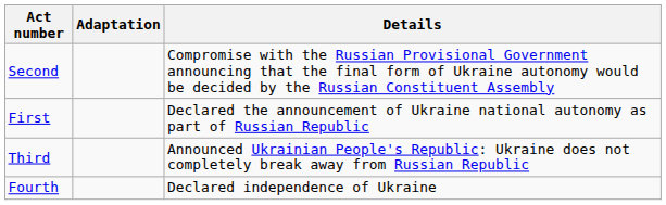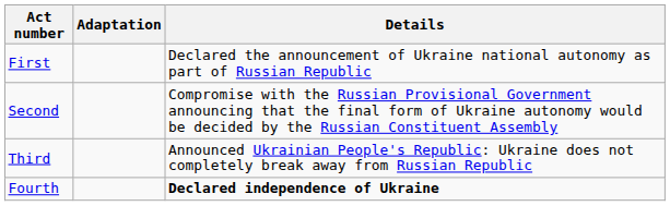rows swapped: First <-> Second
Fourth | Details: normal -> bold
